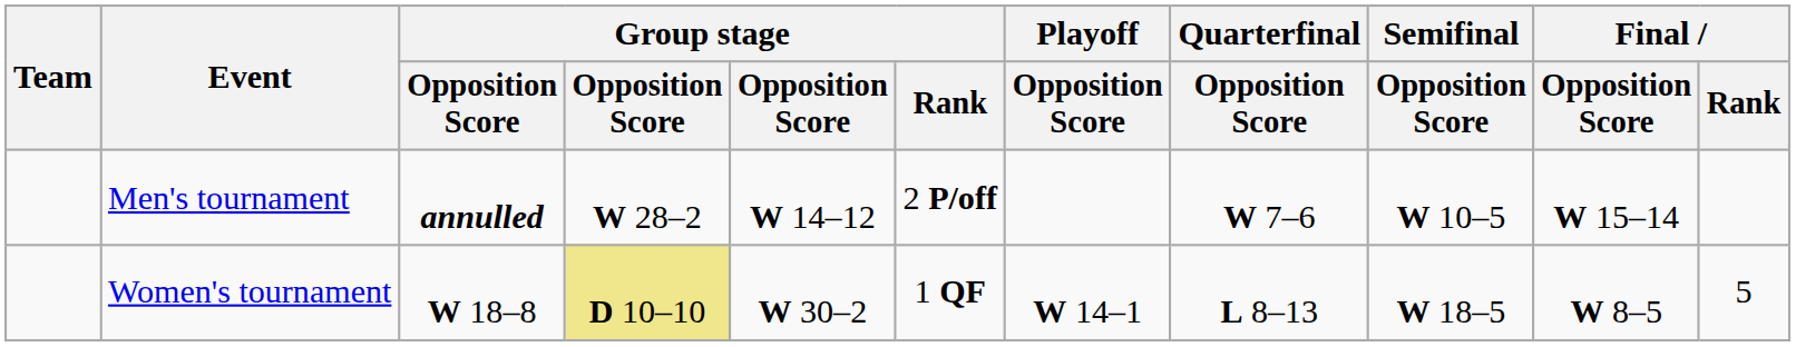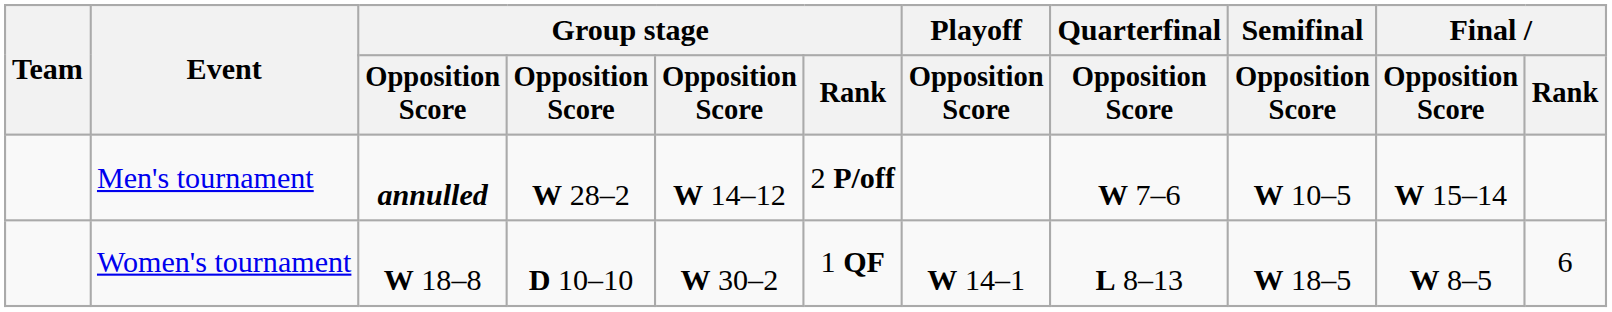Women's tournament | column 4: khaki background -> no background
Women's tournament | Final / Rank: 5 -> 6
